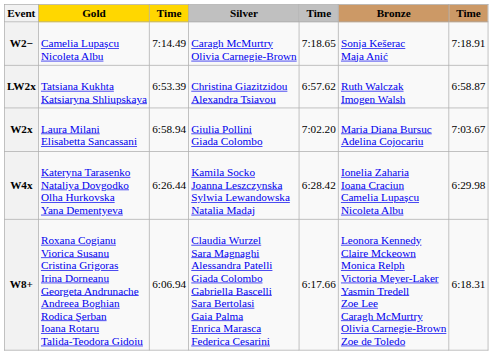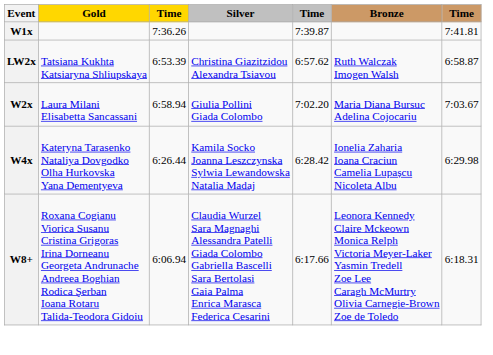+ row: W1x | 7:36.26 | 7:39.87 | 7:41.81
- row: W2− | Camelia Lupașcu Nicoleta Albu | 7:14.49 | Caragh McMurtry Olivia Carnegie-Brown | 7:18.65 | Sonja Kešerac Maja Anić | 7:18.91
